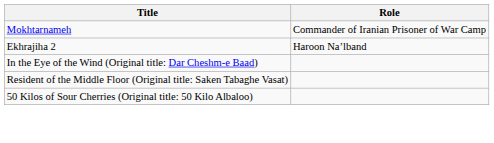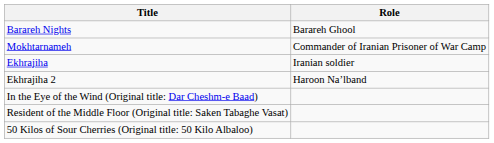+ row: Barareh Nights | Barareh Ghool
+ row: Ekhrajiha | Iranian soldier
